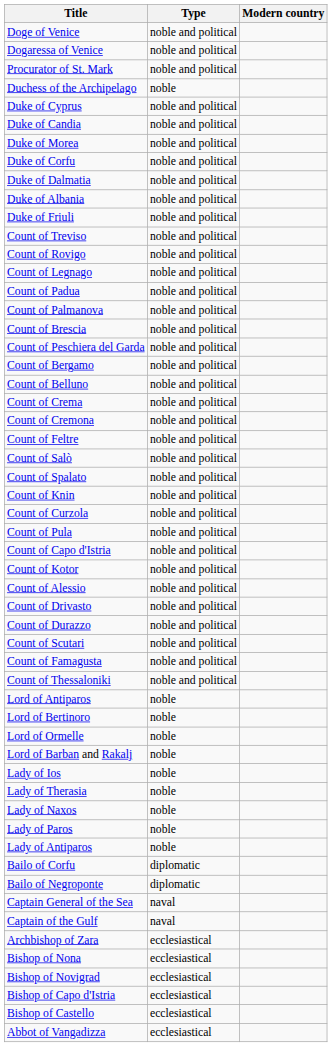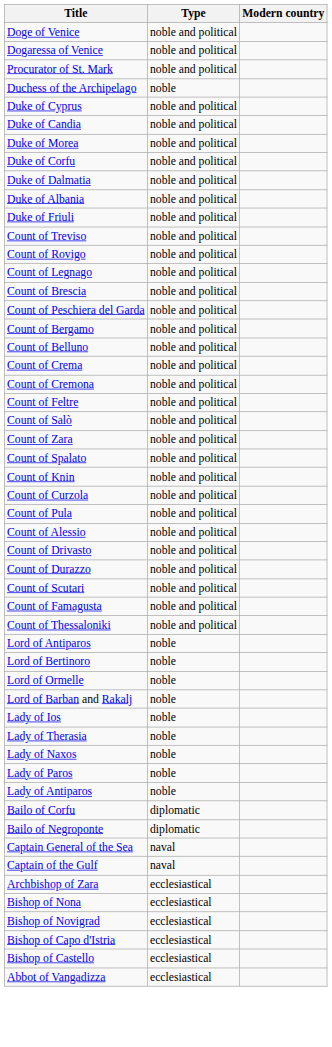- row: Count of Padua | noble and political
- row: Count of Palmanova | noble and political
+ row: Count of Zara | noble and political
- row: Count of Capo d'Istria | noble and political
- row: Count of Kotor | noble and political
